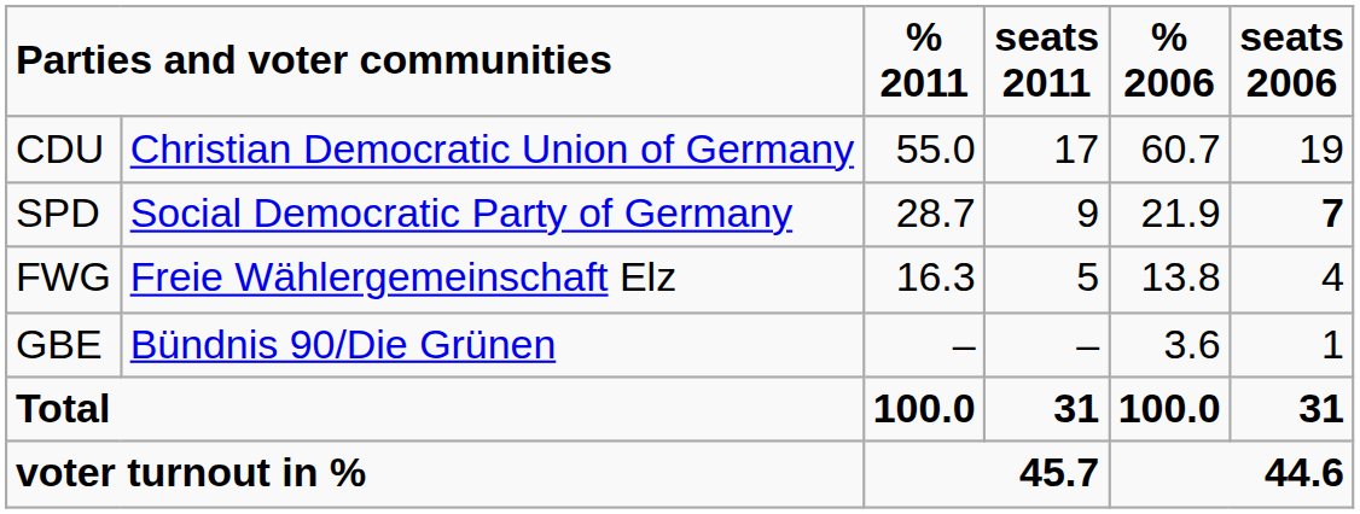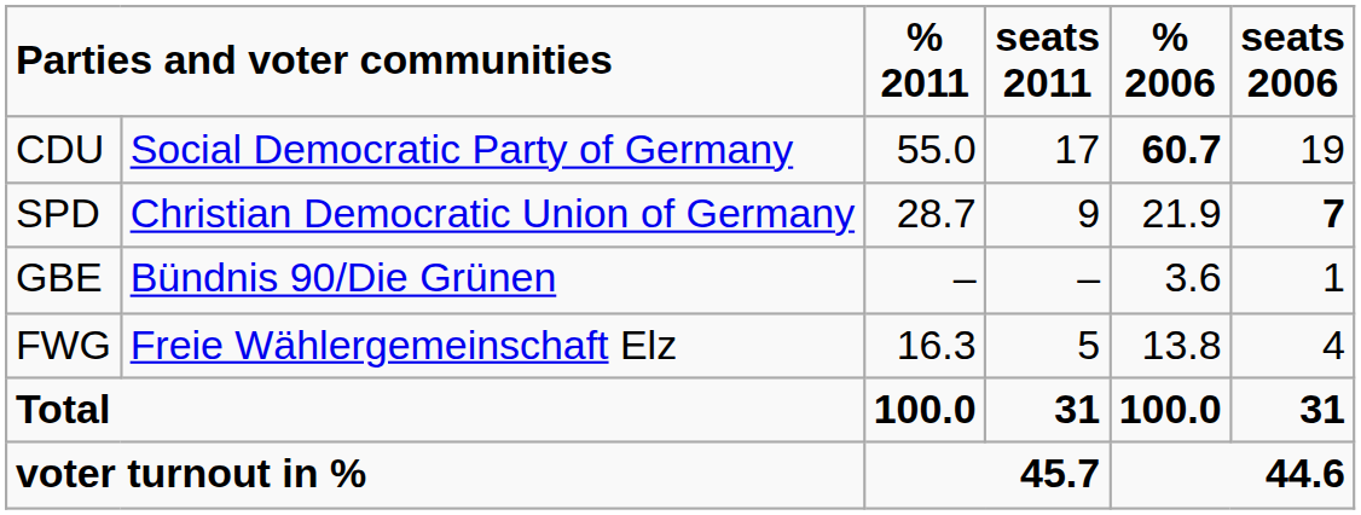CDU | column 2: Christian Democratic Union of Germany -> Social Democratic Party of Germany
CDU | % 2006: normal -> bold
SPD | column 2: Social Democratic Party of Germany -> Christian Democratic Union of Germany
rows swapped: FWG <-> GBE
